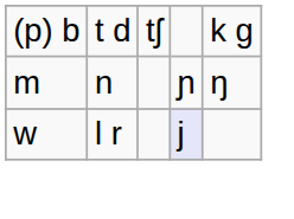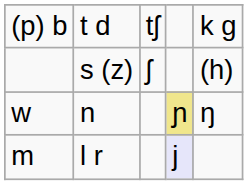+ row: s (z) | ʃ | (h)
n | column 1: m -> w
n | column 4: no background -> khaki background
l r | column 1: w -> m
